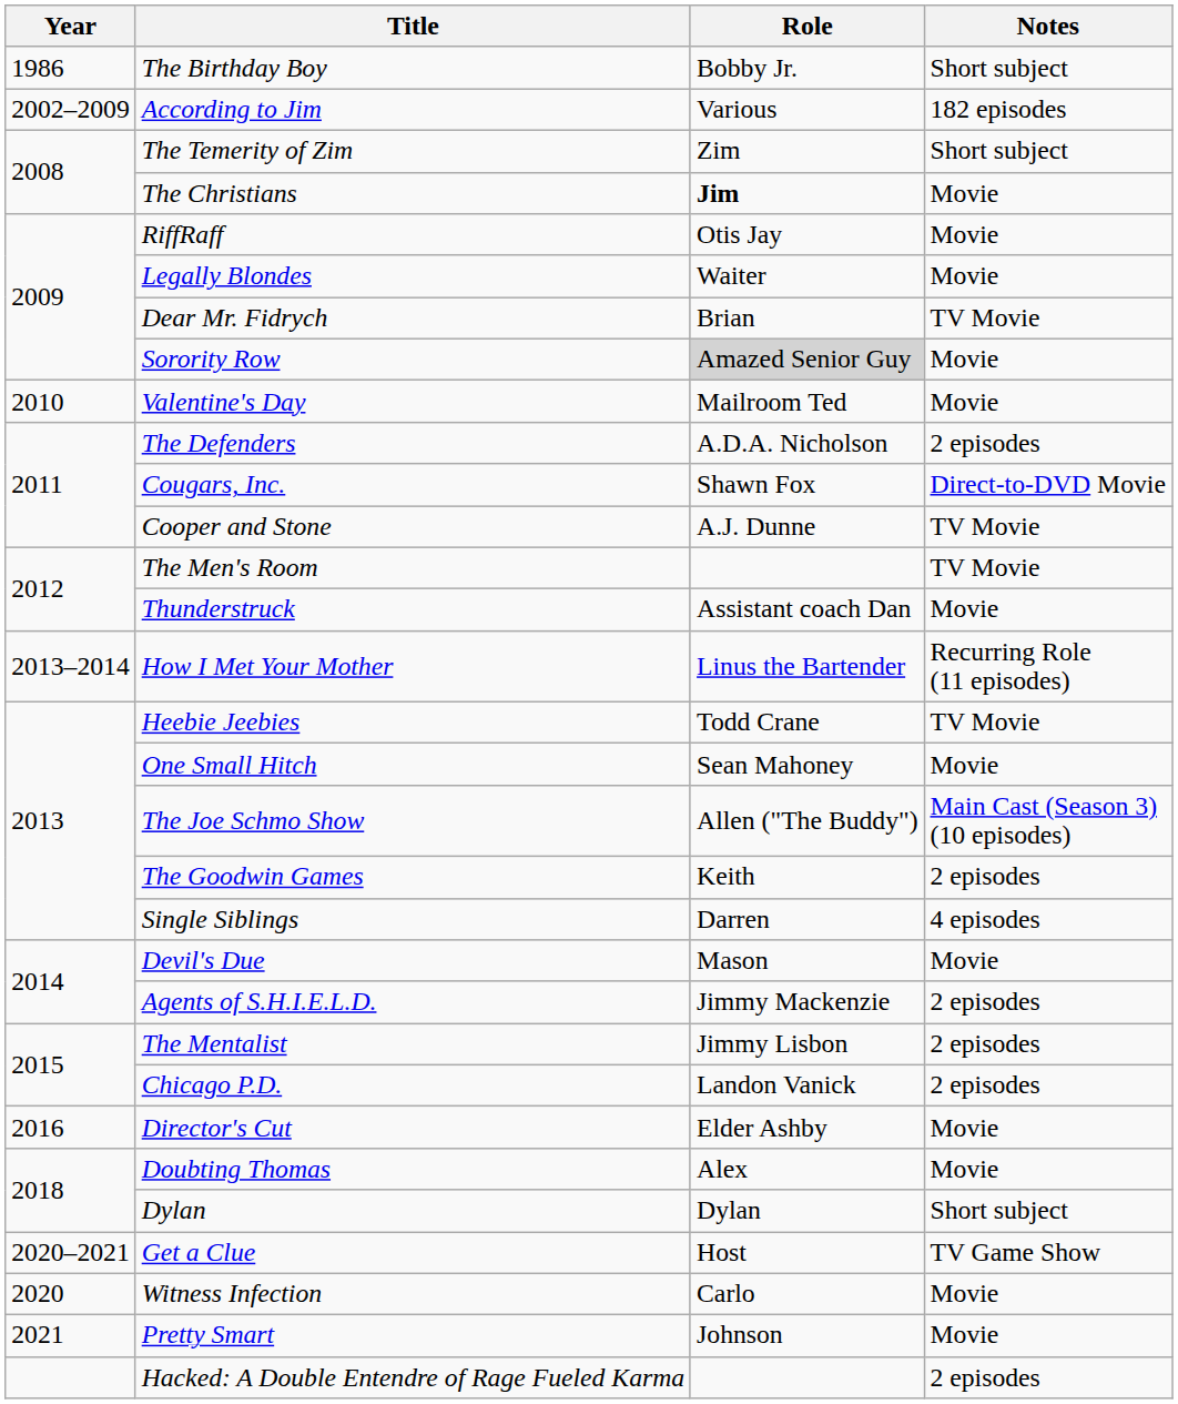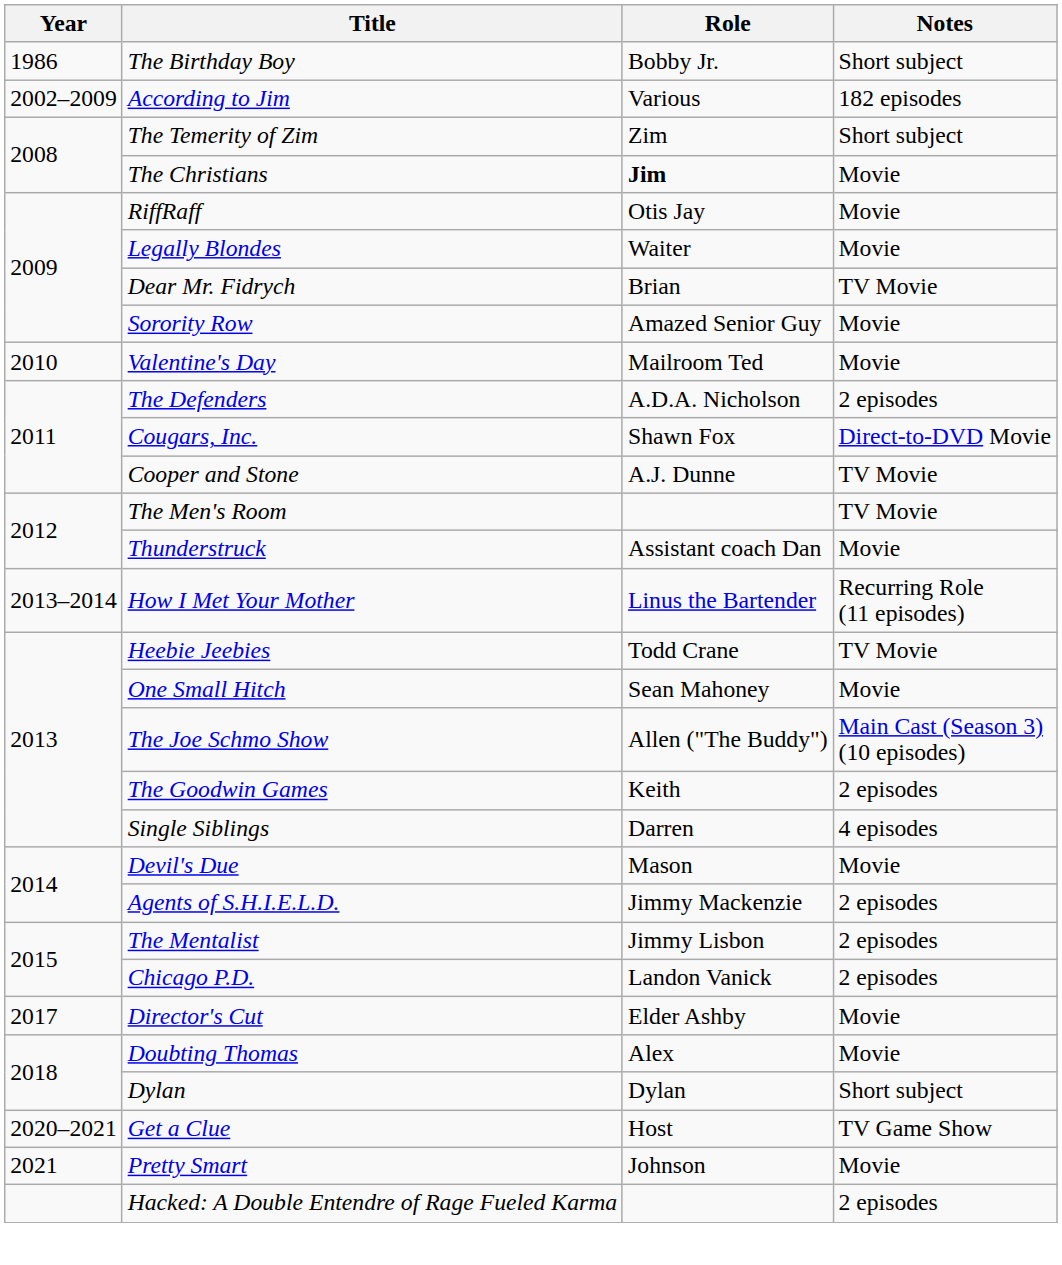Sorority Row | Role: lightgrey background -> no background
Director's Cut | Year: 2016 -> 2017
- row: 2020 | Witness Infection | Carlo | Movie
